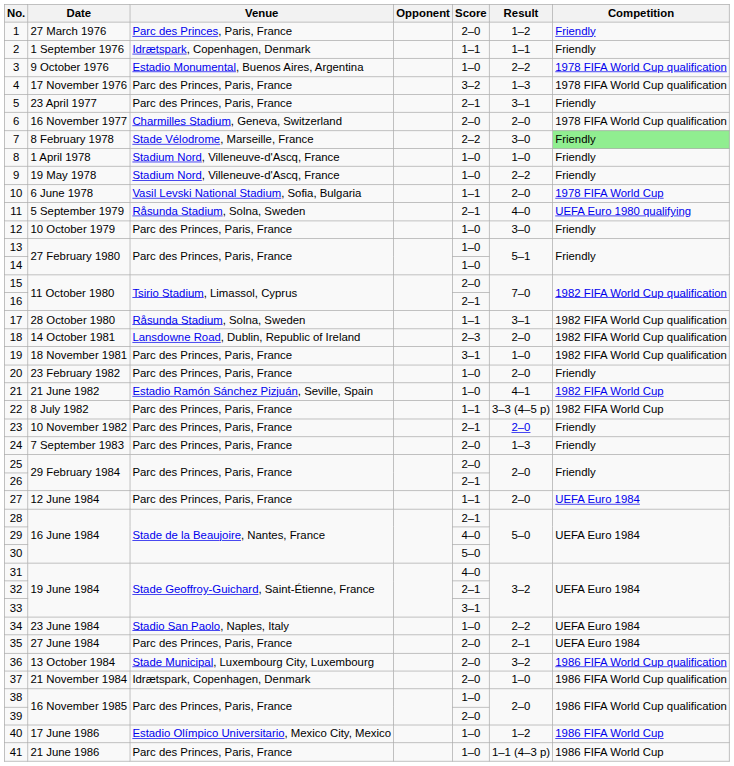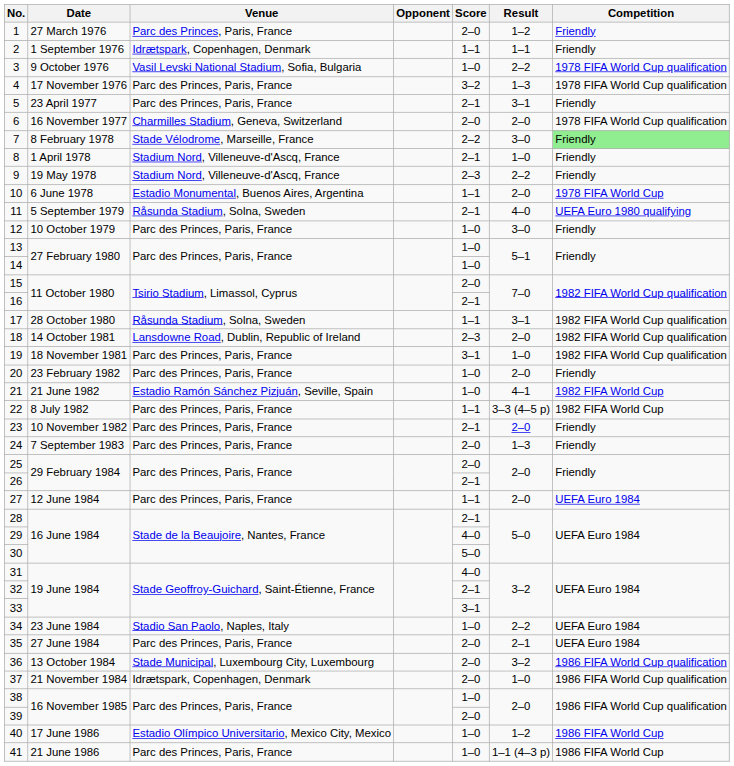3 | Venue: Estadio Monumental, Buenos Aires, Argentina -> Vasil Levski National Stadium, Sofia, Bulgaria
8 | Score: 1–0 -> 2–1
9 | Score: 1–0 -> 2–3
10 | Venue: Vasil Levski National Stadium, Sofia, Bulgaria -> Estadio Monumental, Buenos Aires, Argentina
